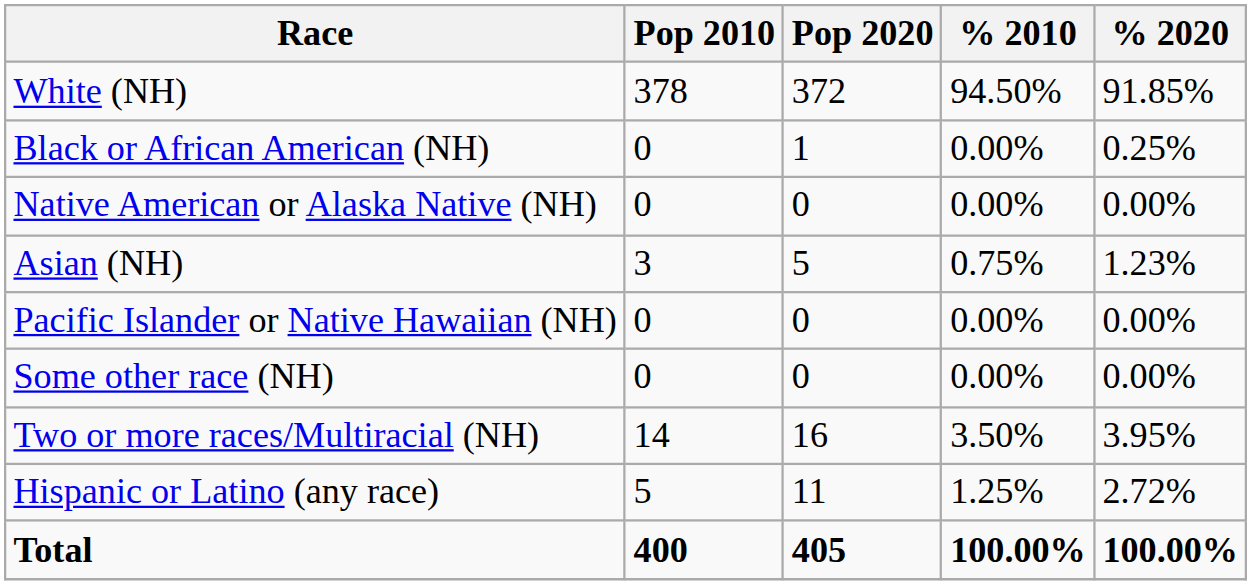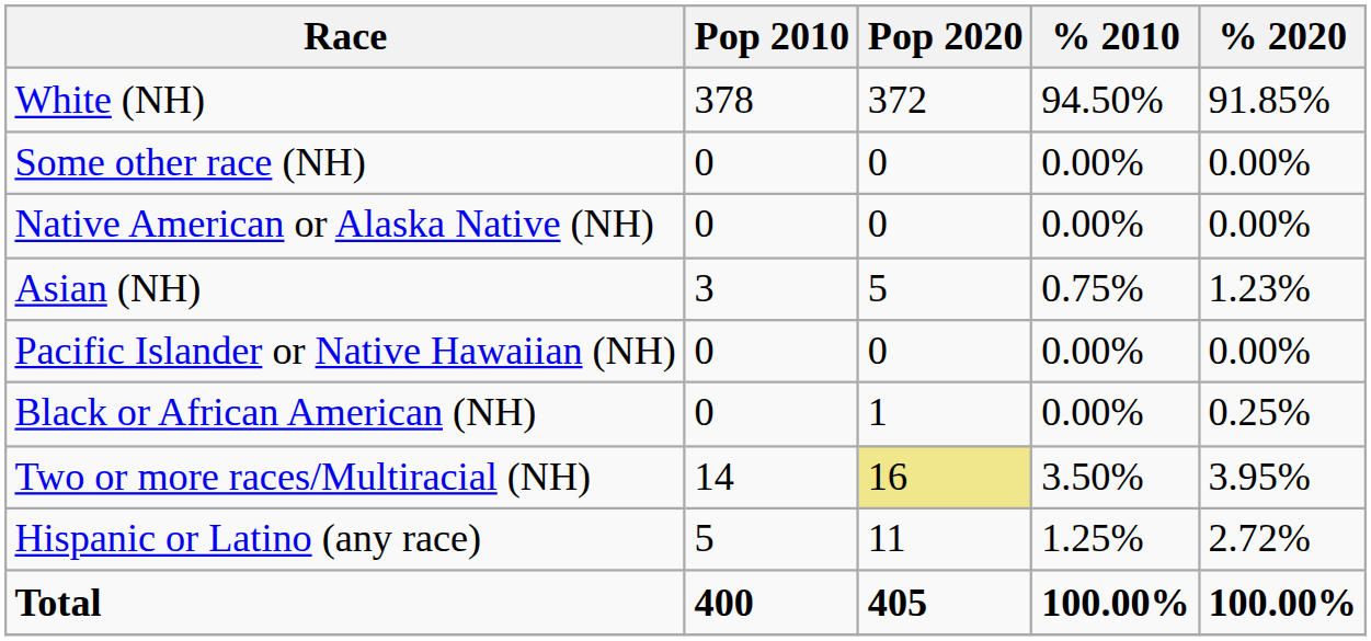rows swapped: Black or African American (NH) <-> Some other race (NH)
Two or more races/Multiracial (NH) | Pop 2020: no background -> khaki background
